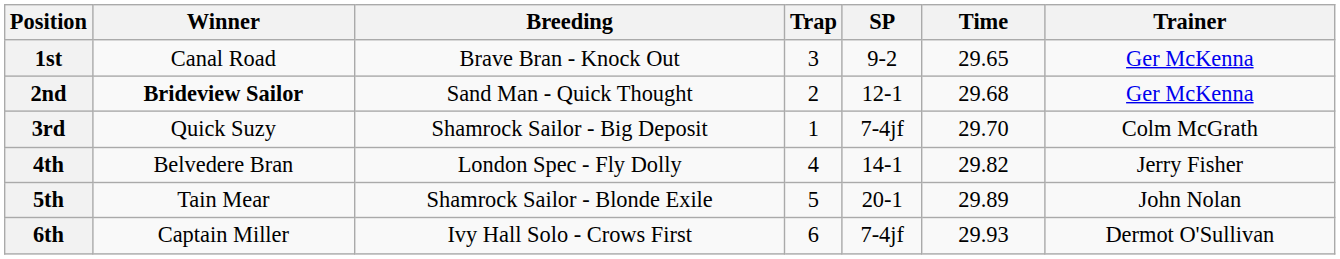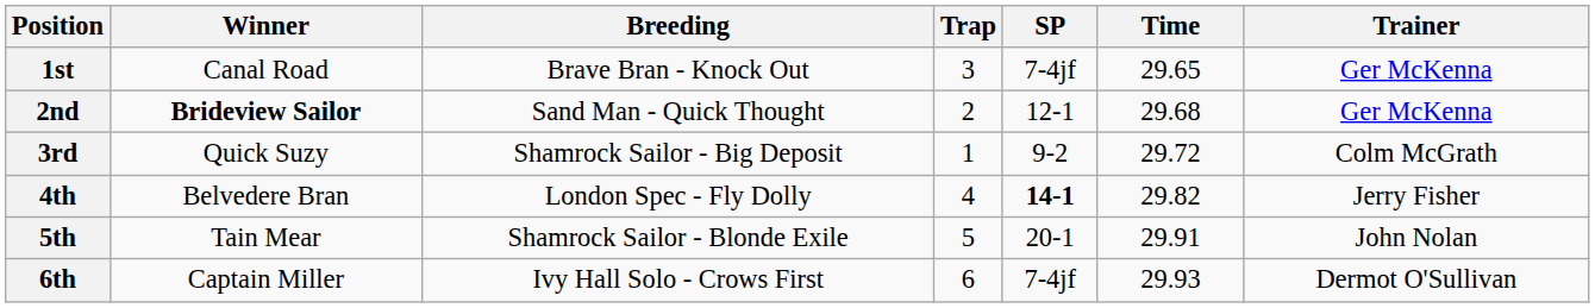1st | SP: 9-2 -> 7-4jf
3rd | SP: 7-4jf -> 9-2
3rd | Time: 29.70 -> 29.72
4th | SP: normal -> bold
5th | Time: 29.89 -> 29.91
